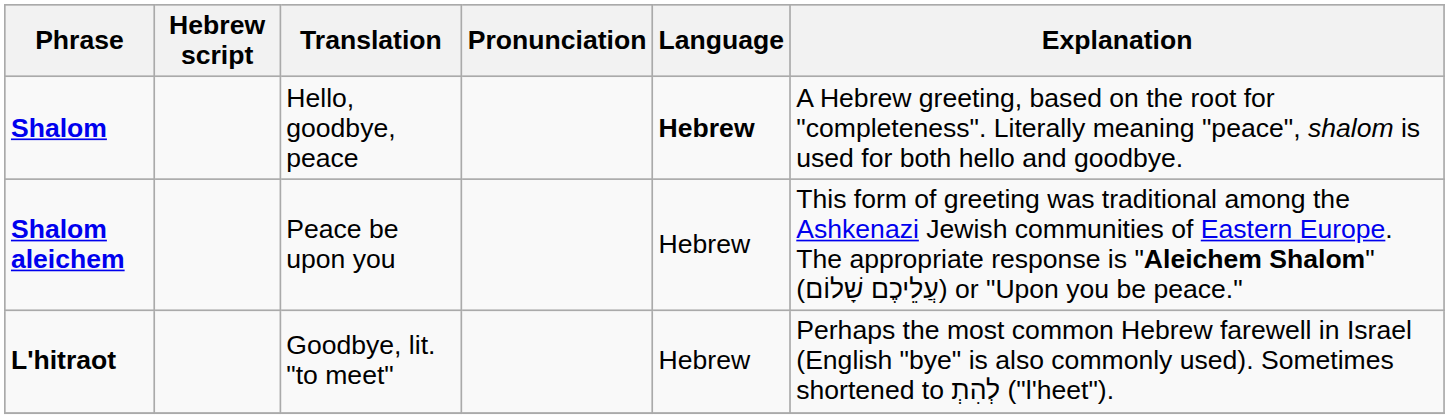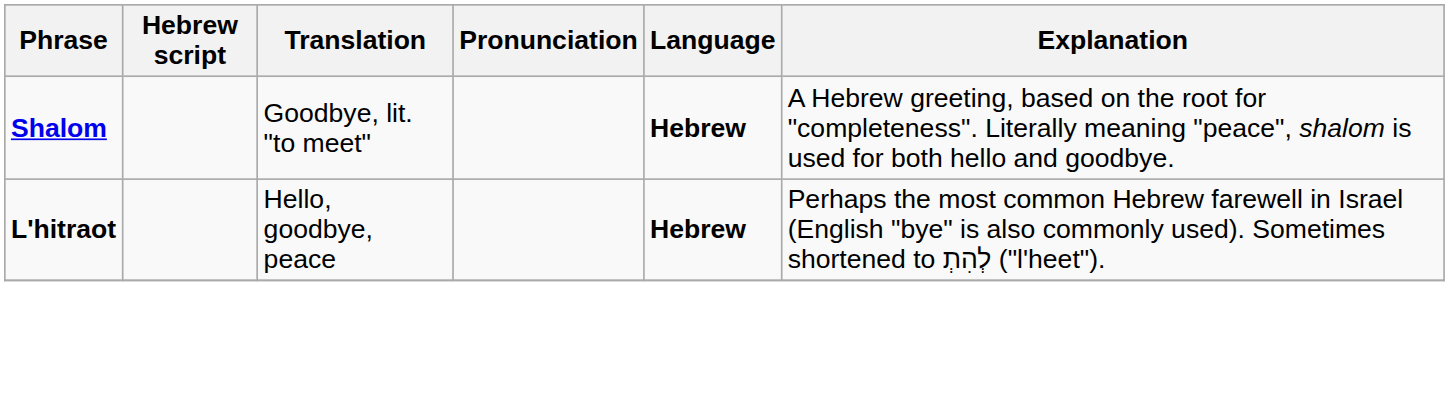Shalom | Translation: Hello, goodbye, peace -> Goodbye, lit. "to meet"
- row: Shalom aleichem | Peace be upon you | Hebrew | This form of greeting was traditional among the Ashkenazi Jewish communities of Eastern Europe. The appropriate response is "Aleichem Shalom" (עֲלֵיכֶם שָׁלוֹם) or "Upon you be peace."
L'hitraot | Translation: Goodbye, lit. "to meet" -> Hello, goodbye, peace
L'hitraot | Language: normal -> bold
